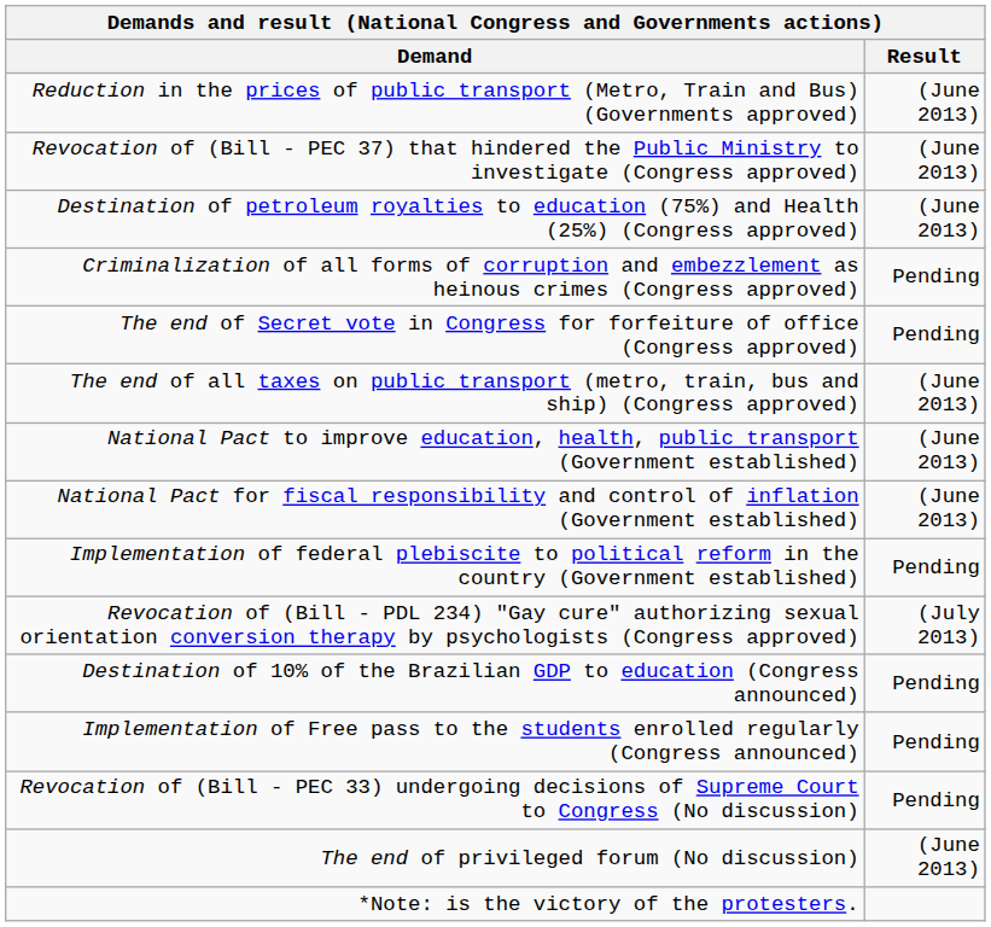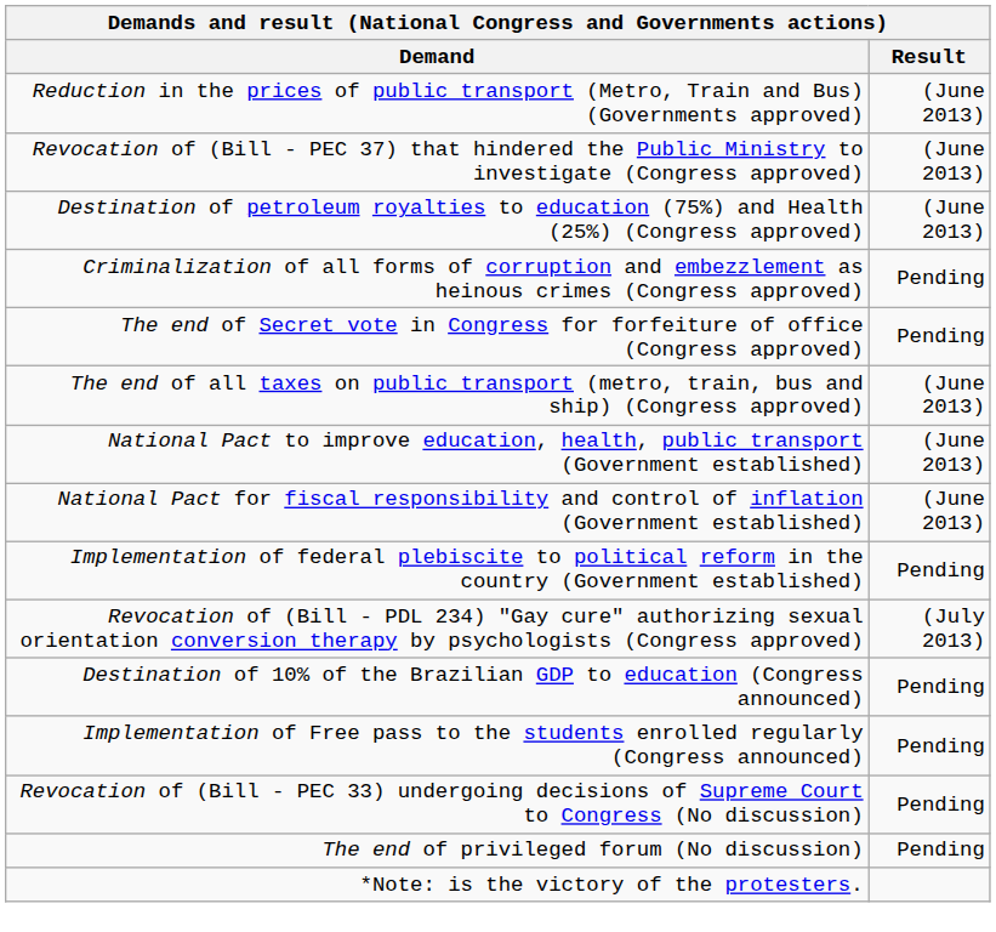The end of privileged forum (No discussion) | Result: (June 2013) -> Pending
